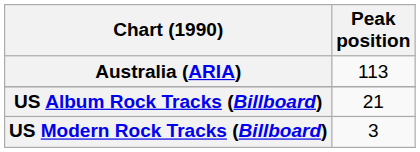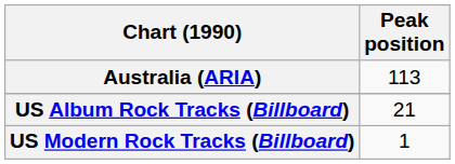US Modern Rock Tracks (Billboard) | Peak position: 3 -> 1
